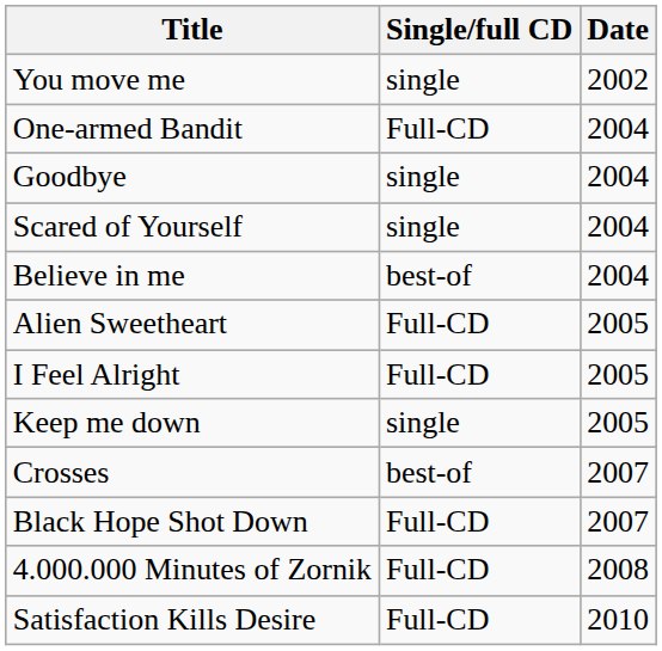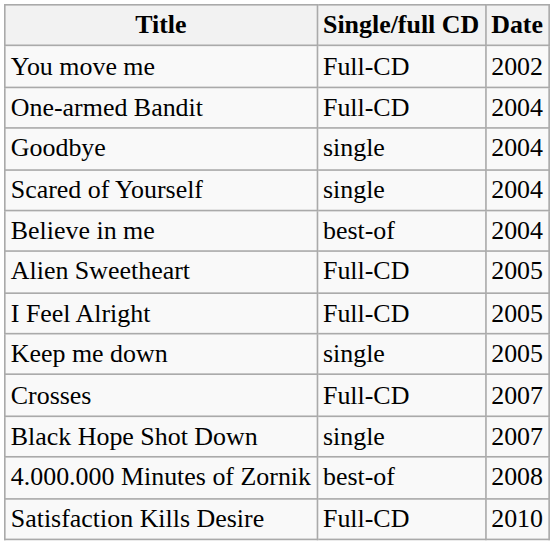You move me | Single/full CD: single -> Full-CD
Crosses | Single/full CD: best-of -> Full-CD
Black Hope Shot Down | Single/full CD: Full-CD -> single
4.000.000 Minutes of Zornik | Single/full CD: Full-CD -> best-of
